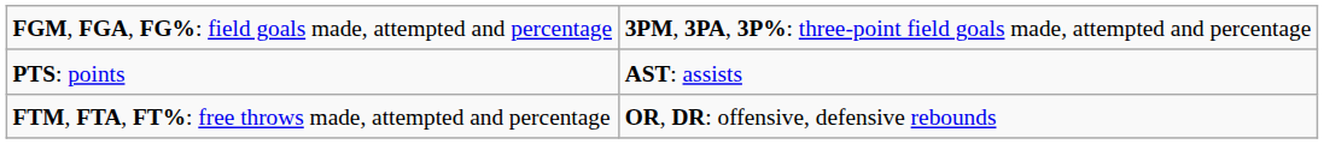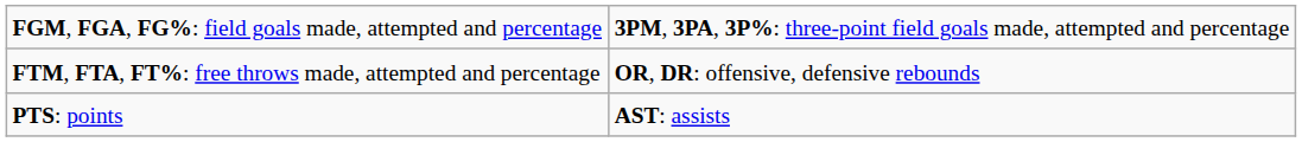rows swapped: FTM, FTA, FT%: free throws made, attempted and percentage <-> PTS: points
